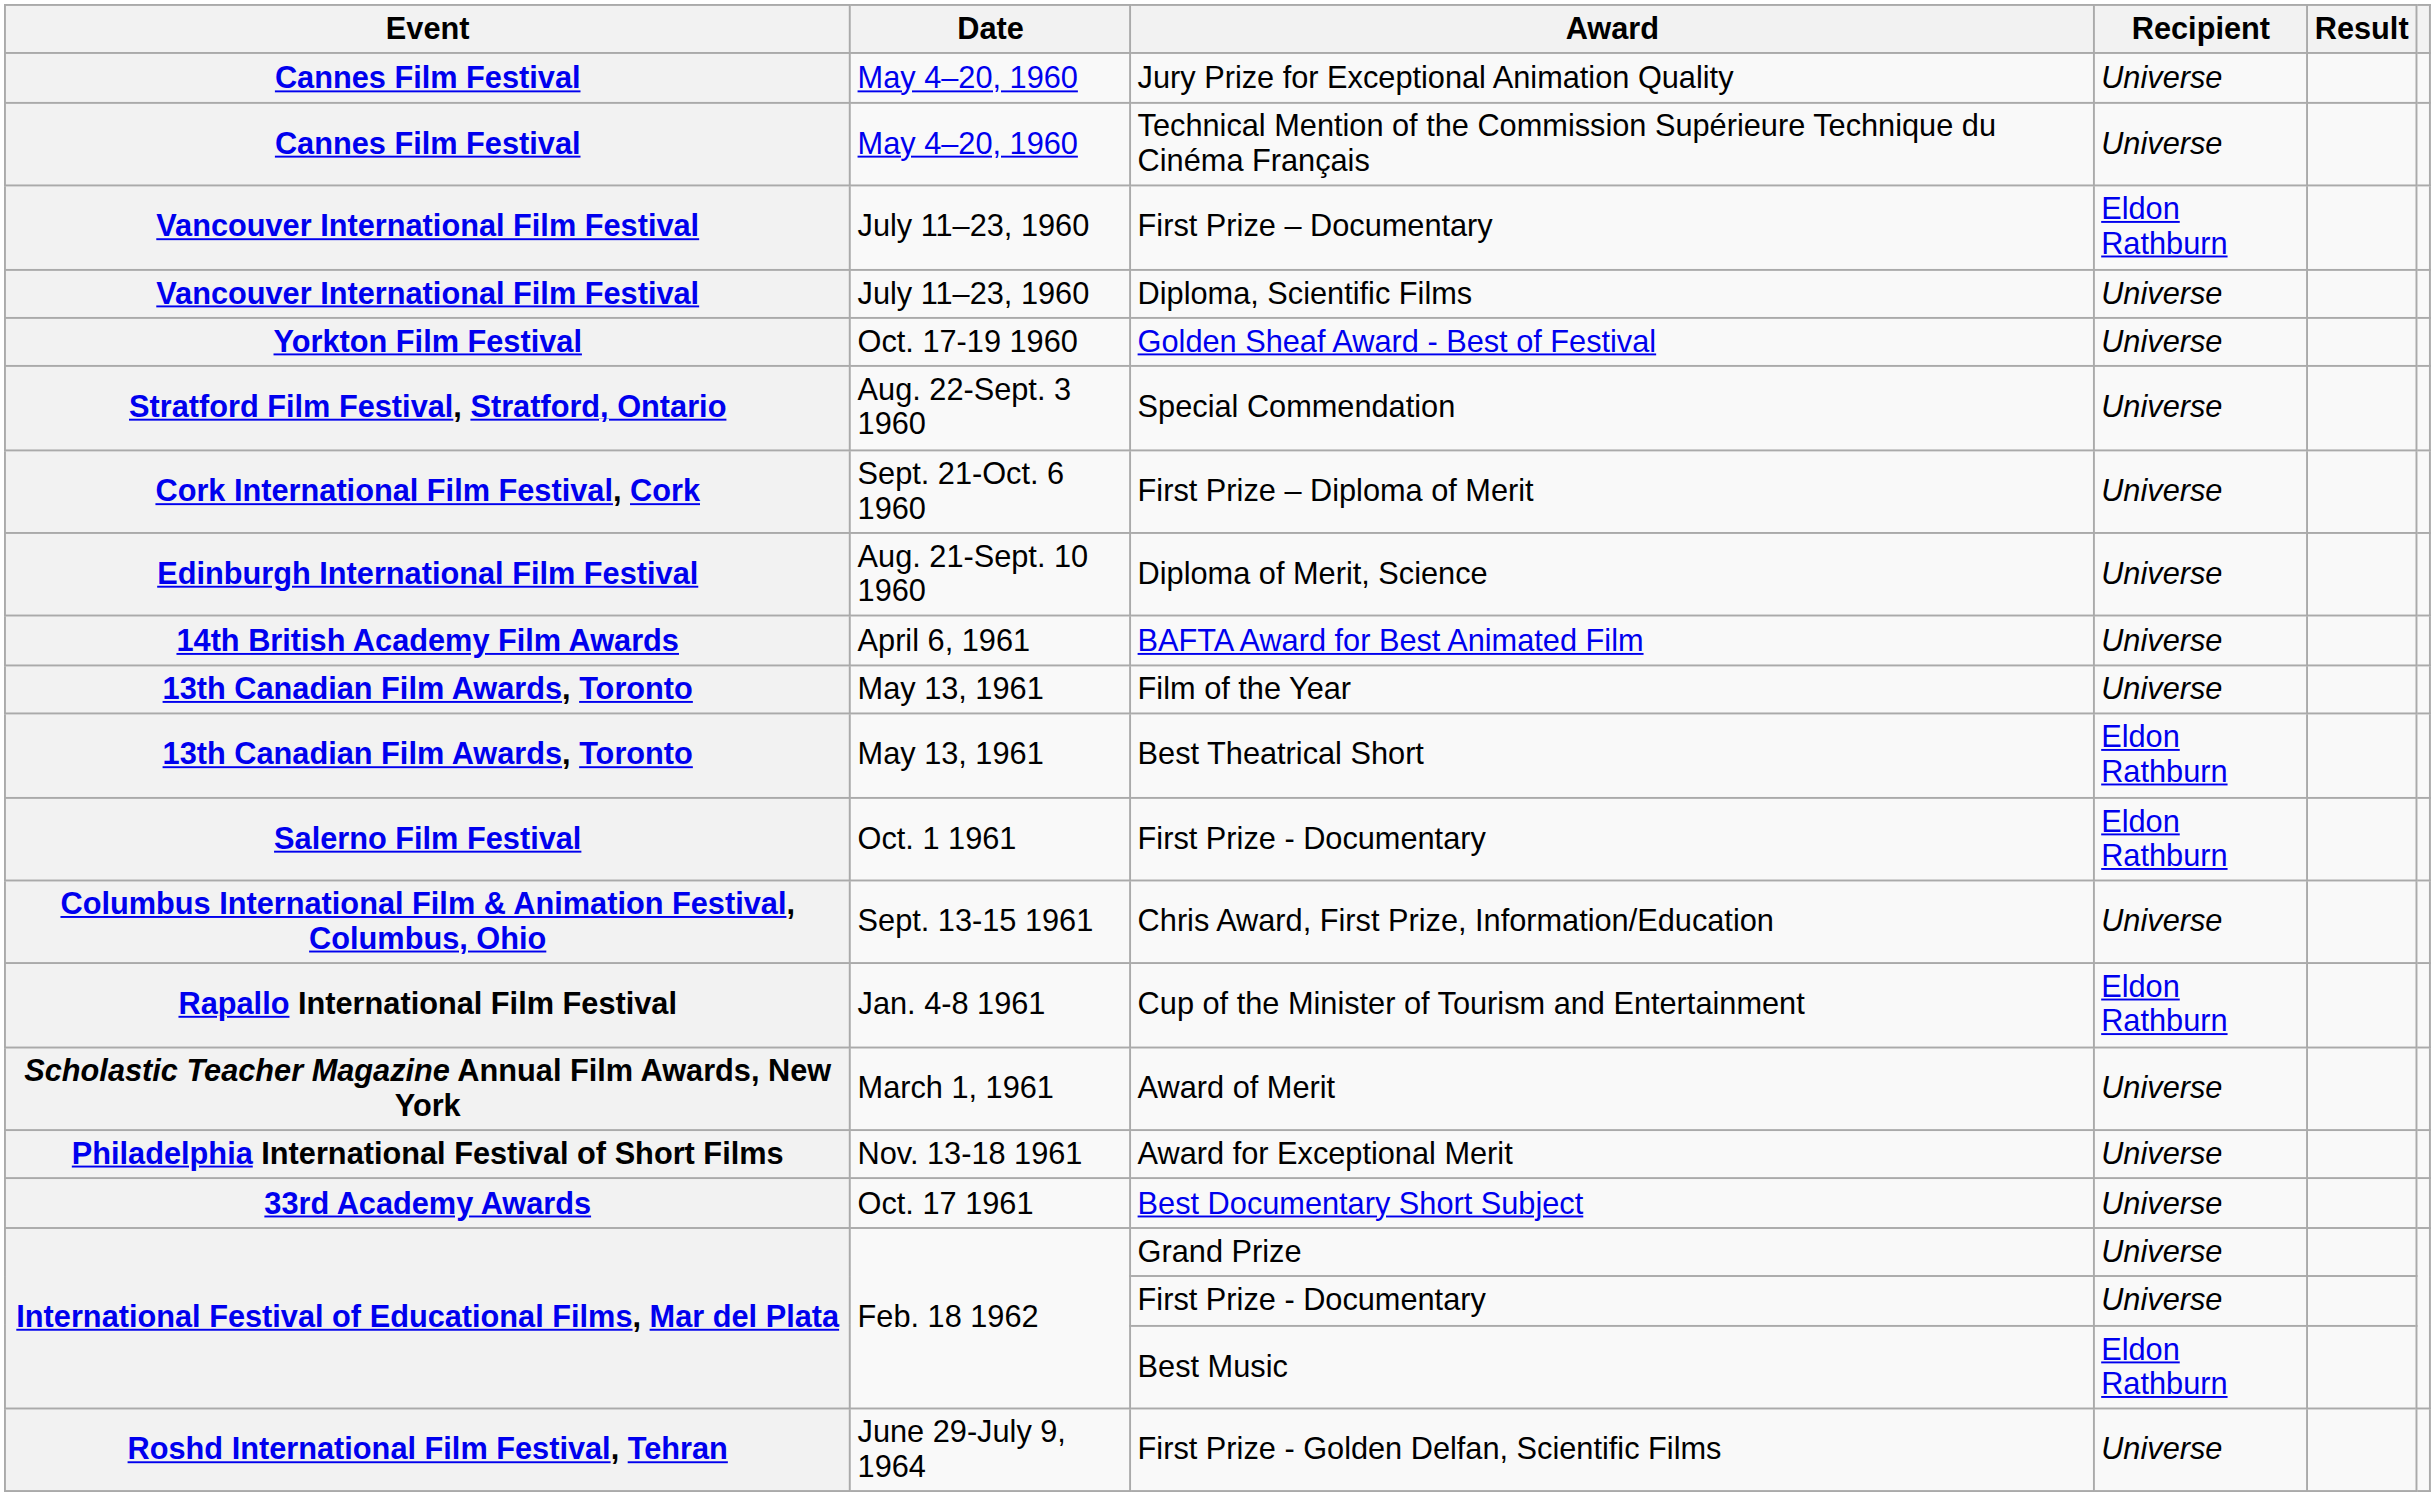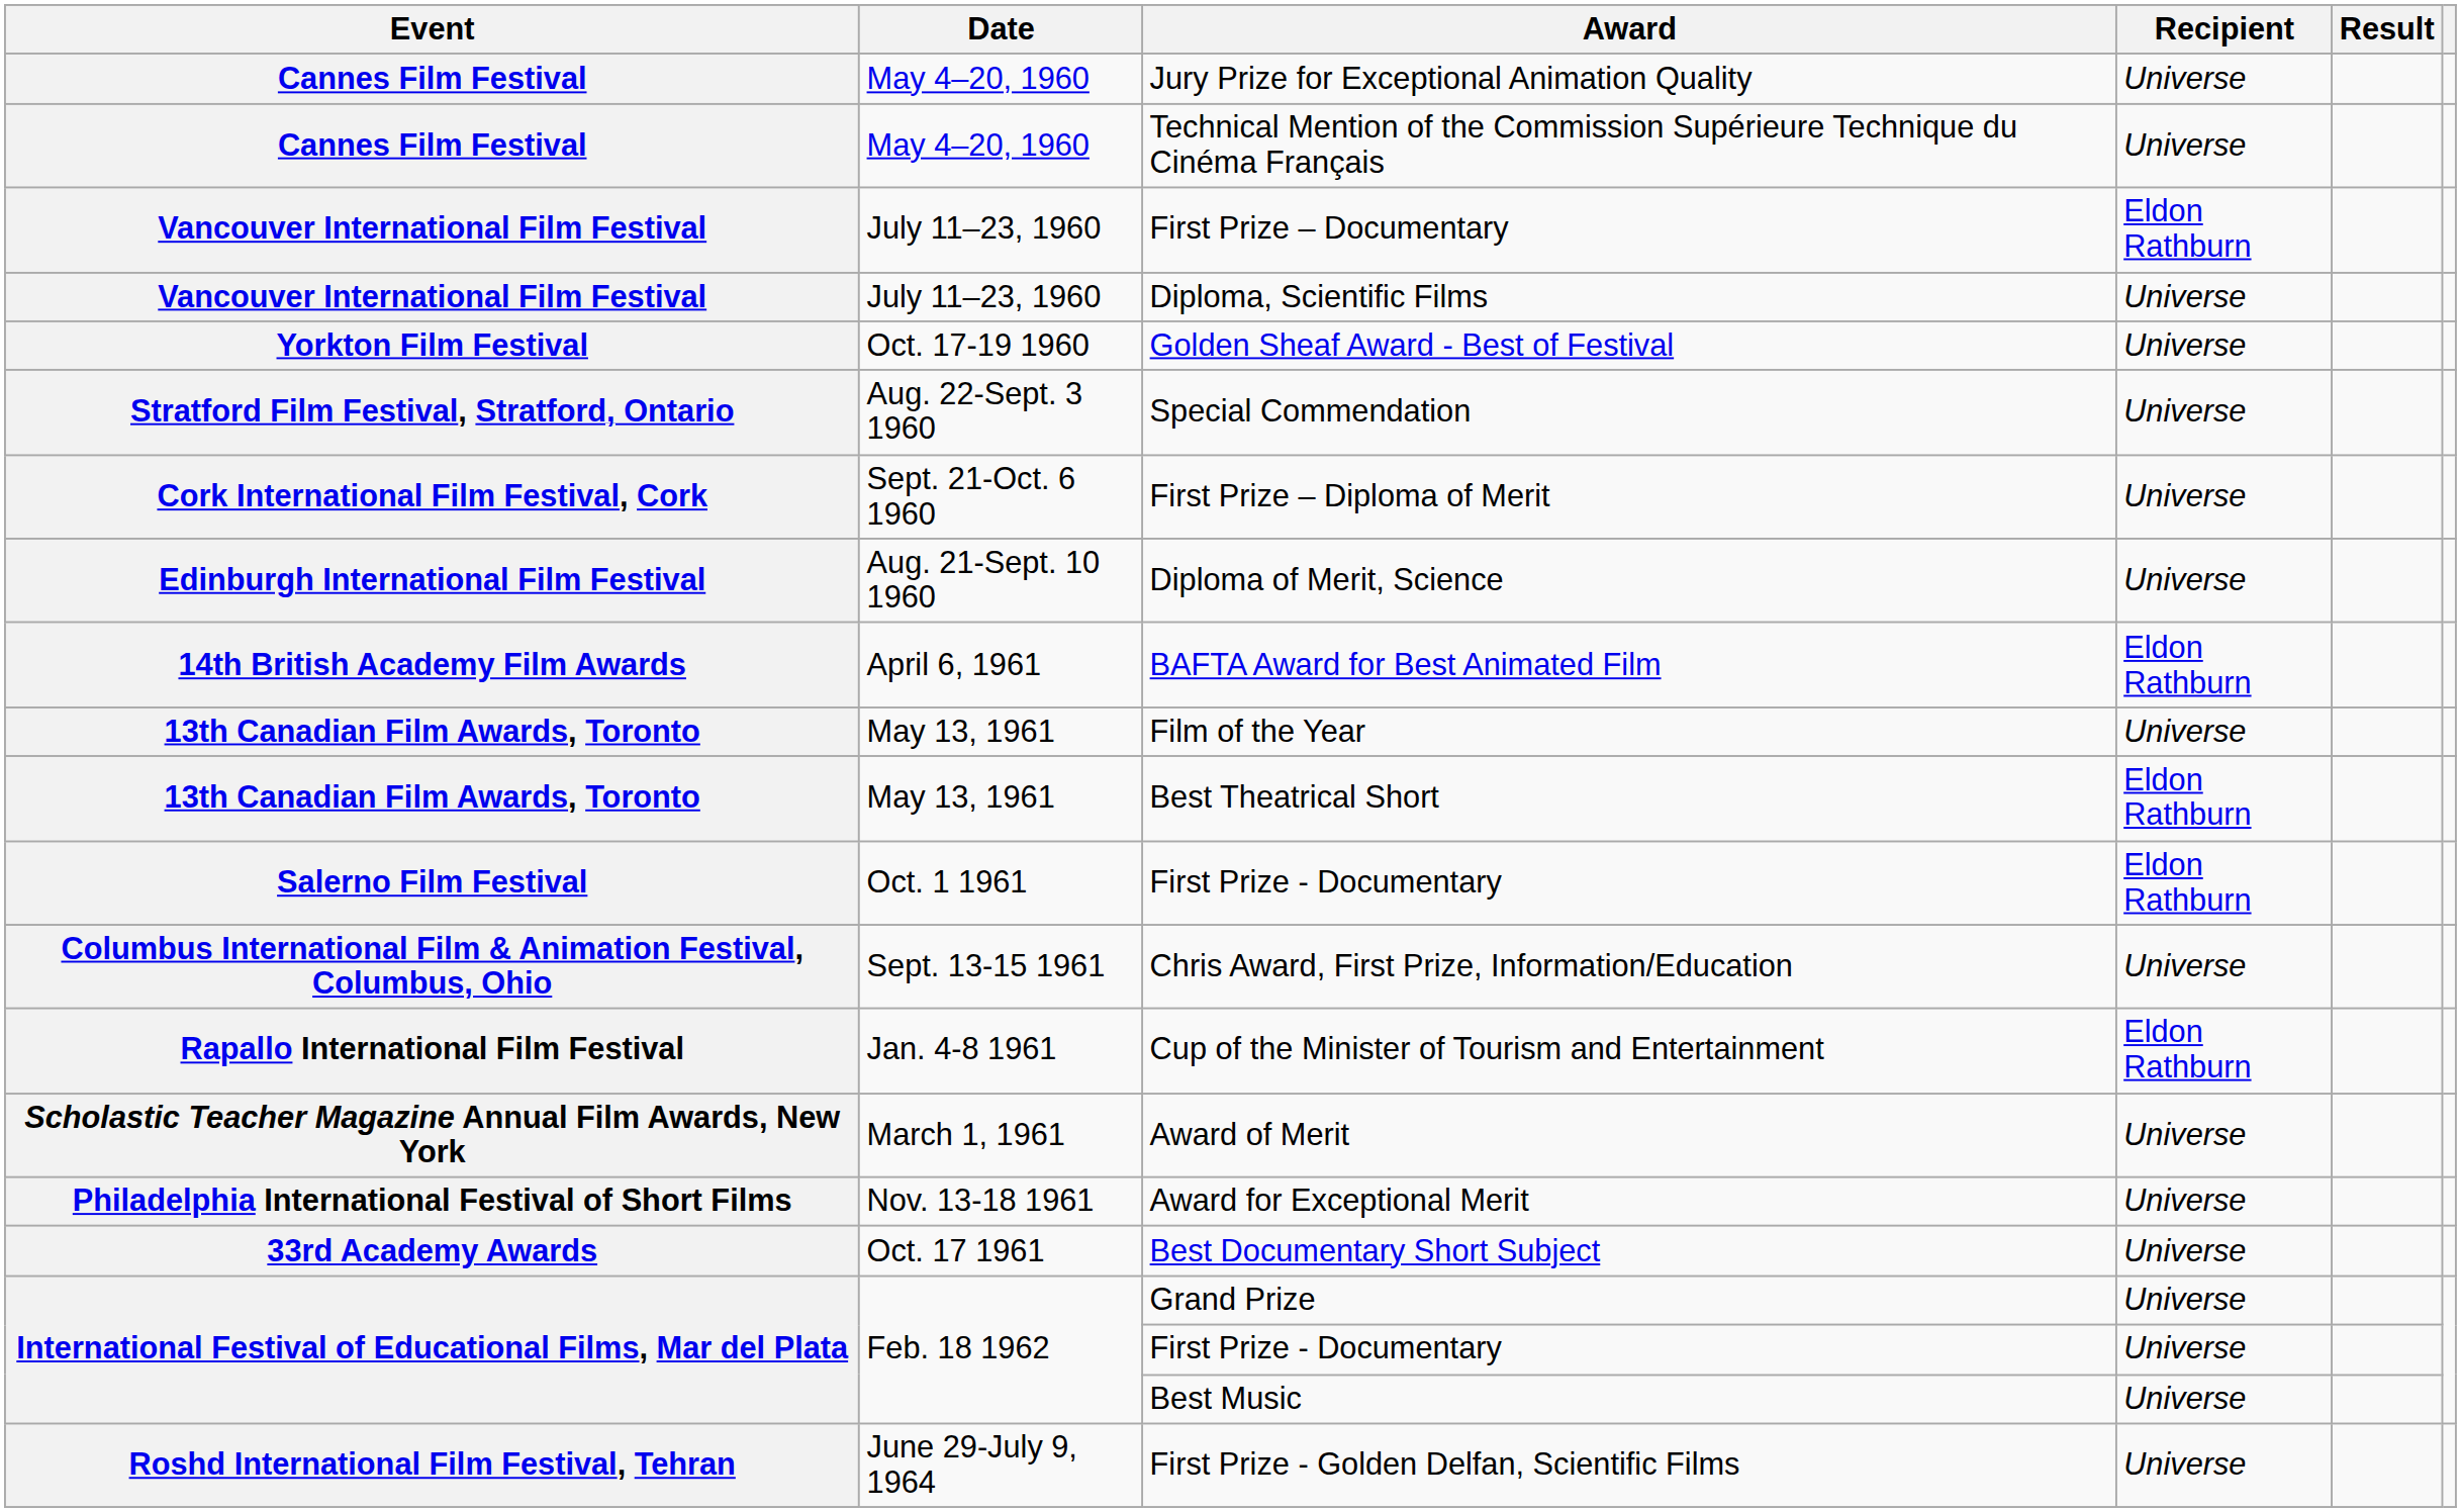BAFTA Award for Best Animated Film | Recipient: Universe -> Eldon Rathburn
Best Music | Recipient: Eldon Rathburn -> Universe
